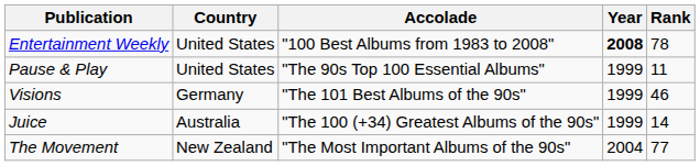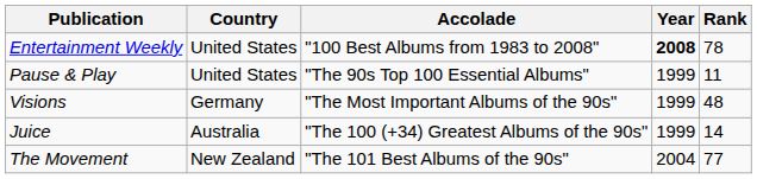Visions | Accolade: "The 101 Best Albums of the 90s" -> "The Most Important Albums of the 90s"
Visions | Rank: 46 -> 48
The Movement | Accolade: "The Most Important Albums of the 90s" -> "The 101 Best Albums of the 90s"
